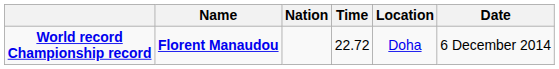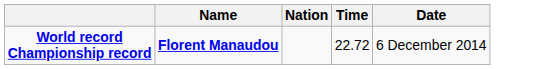- column: Location | Doha
